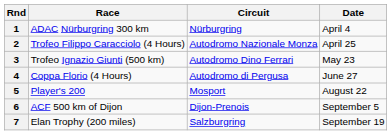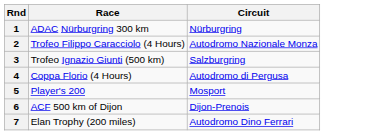- column: Date | April 4 | April 25 | May 23 | June 27 | August 22 | September 5 | September 19
3 | Circuit: Autodromo Dino Ferrari -> Salzburgring
7 | Circuit: Salzburgring -> Autodromo Dino Ferrari
